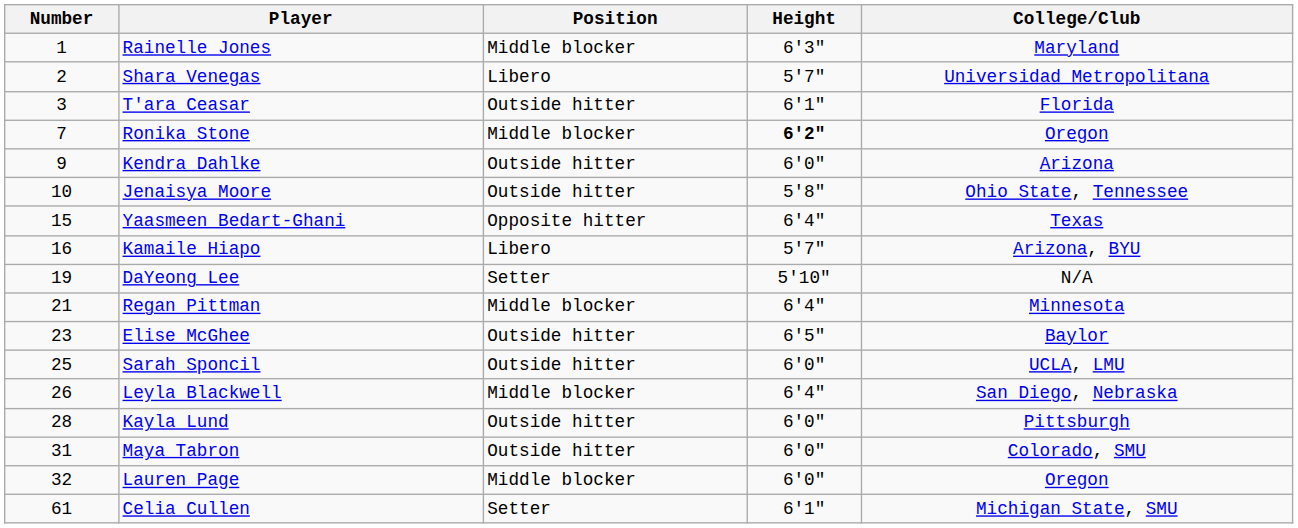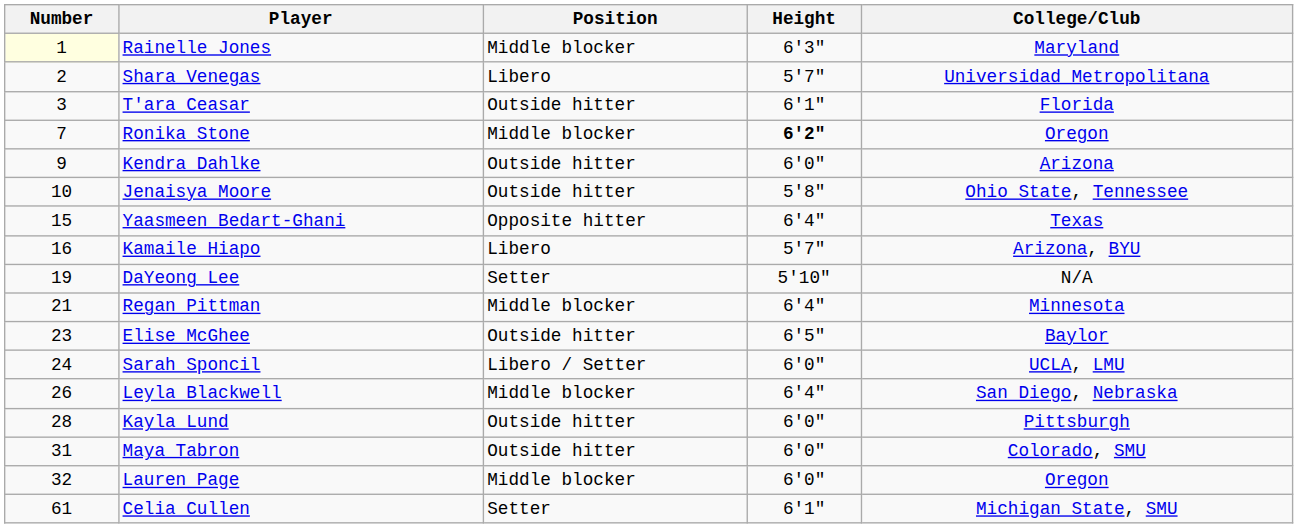Rainelle Jones | Number: no background -> lightyellow background
Sarah Sponcil | Number: 25 -> 24
Sarah Sponcil | Position: Outside hitter -> Libero / Setter
